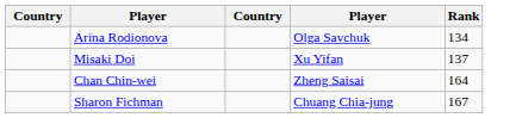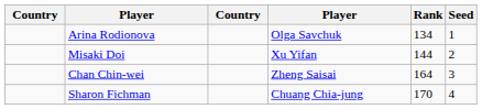+ column: Seed | 1 | 2 | 3 | 4
Misaki Doi | Rank: 137 -> 144
Sharon Fichman | Rank: 167 -> 170
